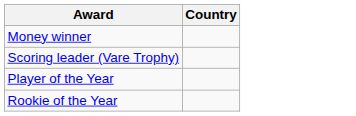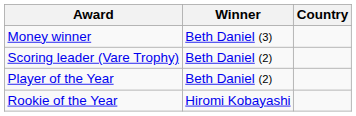+ column: Winner | Beth Daniel (3) | Beth Daniel (2) | Beth Daniel (2) | Hiromi Kobayashi
